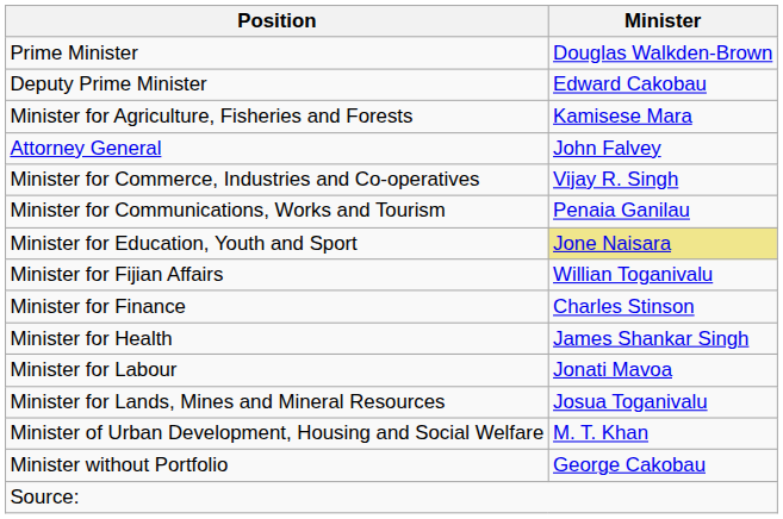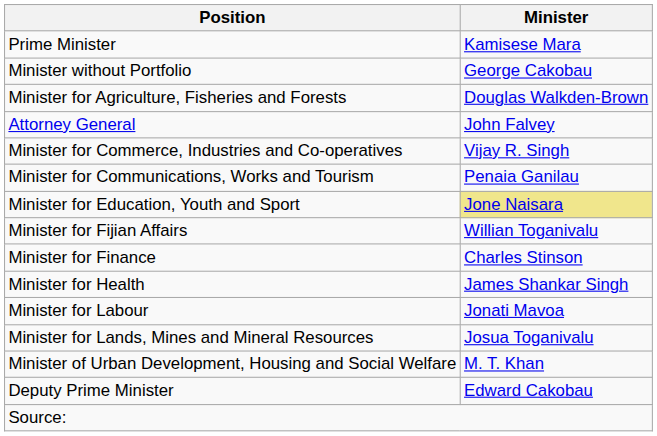Prime Minister | Minister: Douglas Walkden-Brown -> Kamisese Mara
rows swapped: Deputy Prime Minister <-> Minister without Portfolio
Minister for Agriculture, Fisheries and Forests | Minister: Kamisese Mara -> Douglas Walkden-Brown
